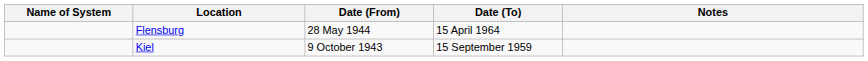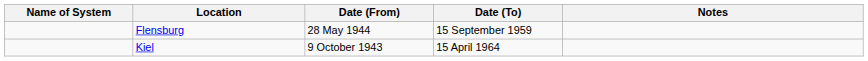Flensburg | Date (To): 15 April 1964 -> 15 September 1959
Kiel | Date (To): 15 September 1959 -> 15 April 1964
